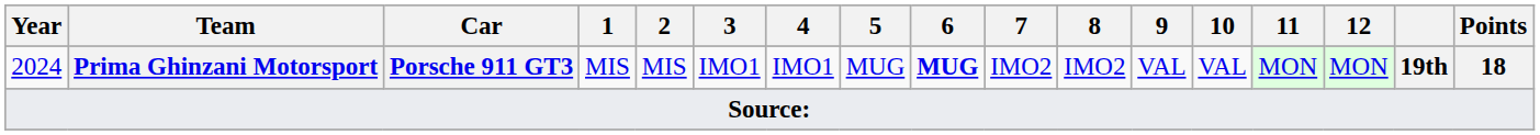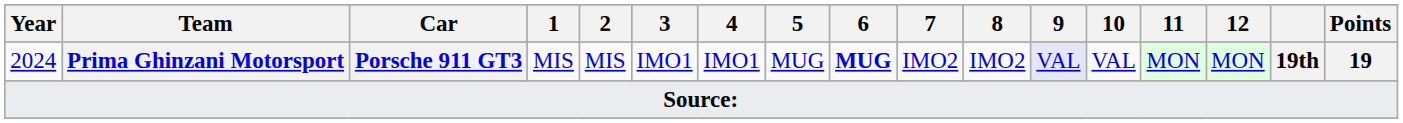2024 | 9: no background -> lavender background
2024 | Points: 18 -> 19
